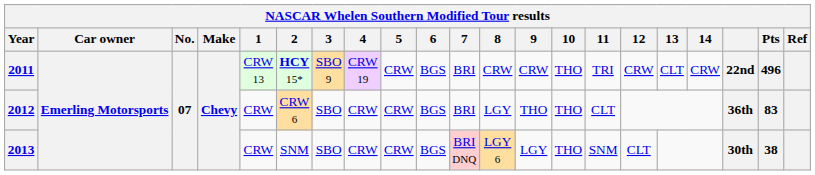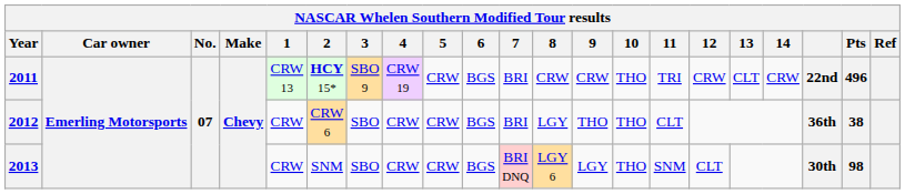2012 | Pts: 83 -> 38
2013 | Pts: 38 -> 98
